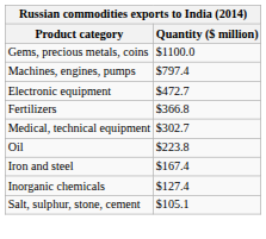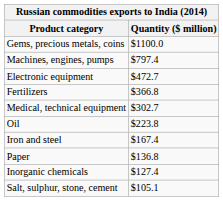+ row: Paper | $136.8
